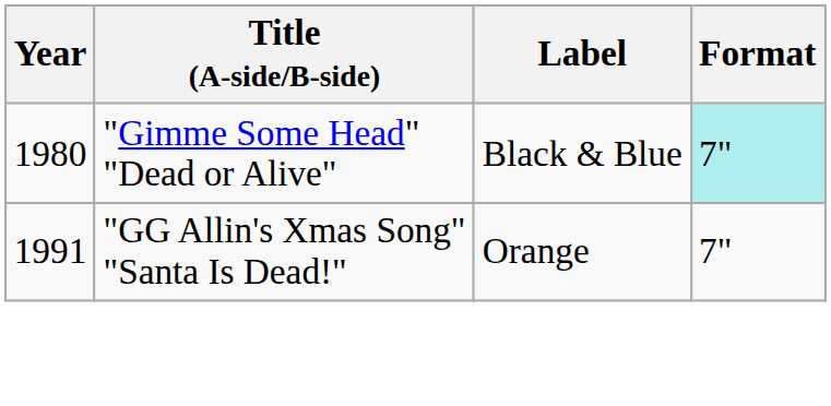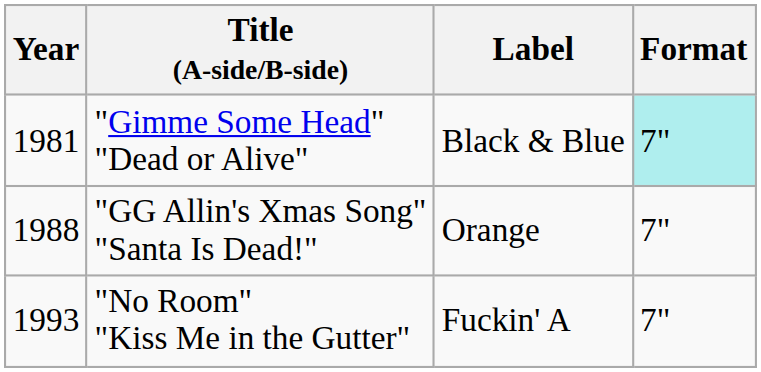"Gimme Some Head" "Dead or Alive" | Year: 1980 -> 1981
"GG Allin's Xmas Song" "Santa Is Dead!" | Year: 1991 -> 1988
+ row: 1993 | "No Room" "Kiss Me in the Gutter" | Fuckin' A | 7"
